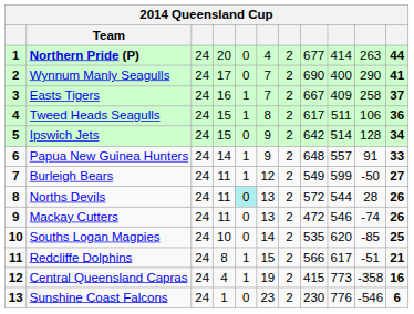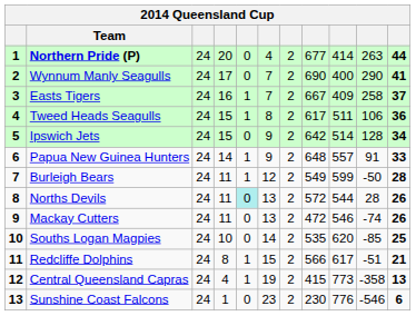Burleigh Bears | column 11: 27 -> 28
Central Queensland Capras | column 11: 16 -> 13
